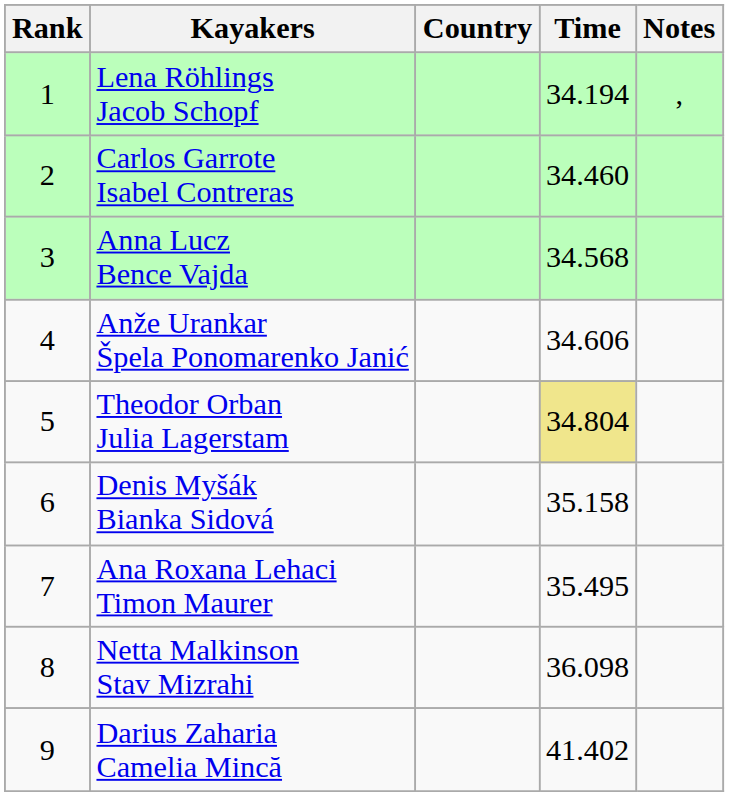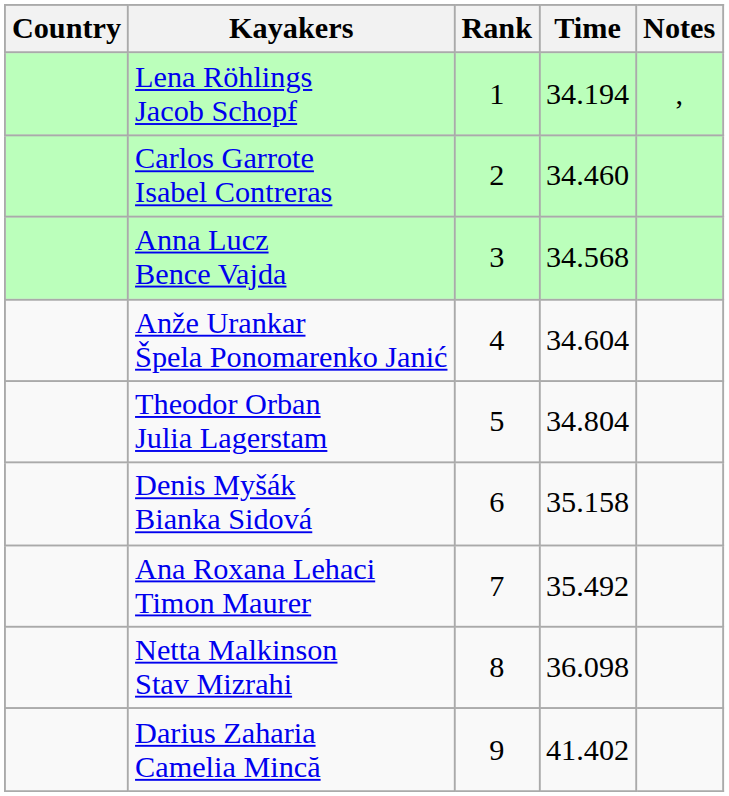columns swapped: Rank <-> Country
Anže Urankar Špela Ponomarenko Janić | Time: 34.606 -> 34.604
Theodor Orban Julia Lagerstam | Time: khaki background -> no background
Ana Roxana Lehaci Timon Maurer | Time: 35.495 -> 35.492
